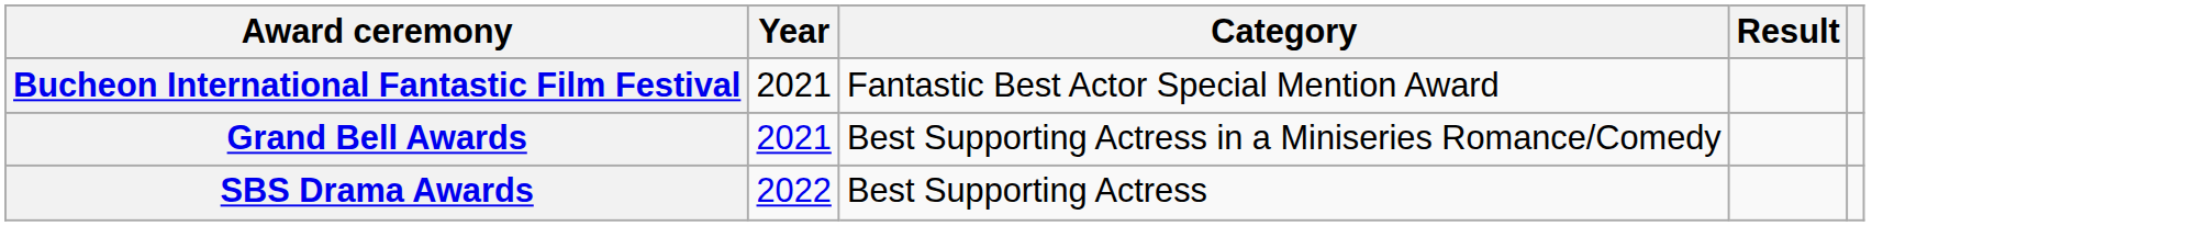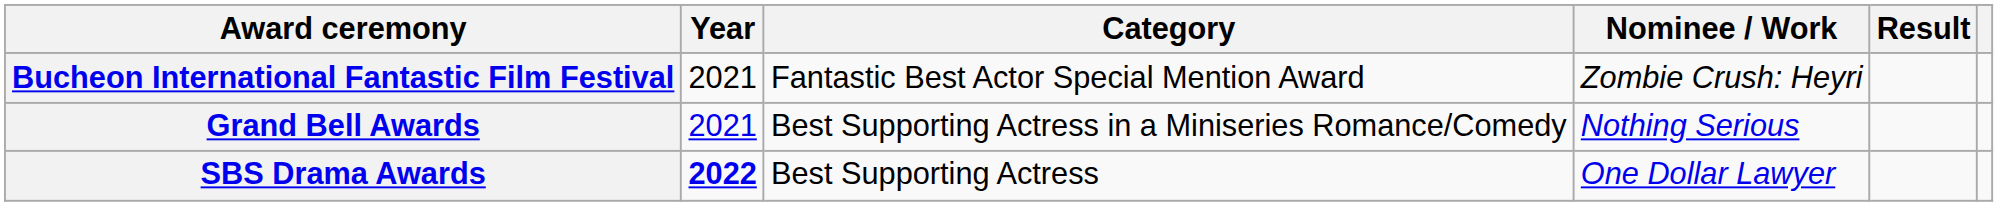+ column: Nominee / Work | Zombie Crush: Heyri | Nothing Serious | One Dollar Lawyer
SBS Drama Awards | Year: normal -> bold
